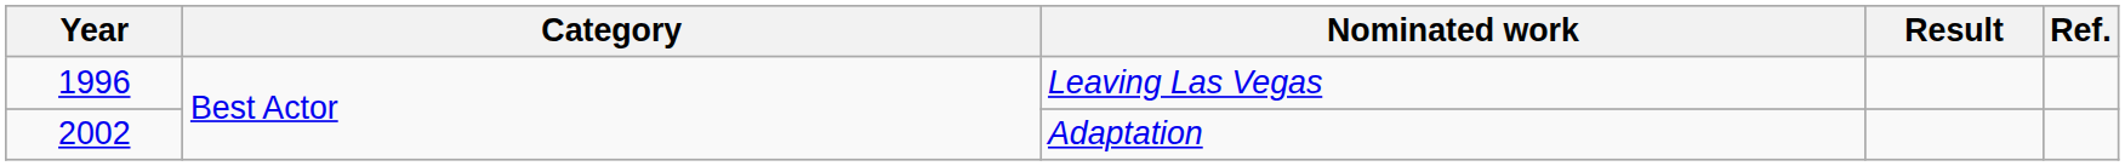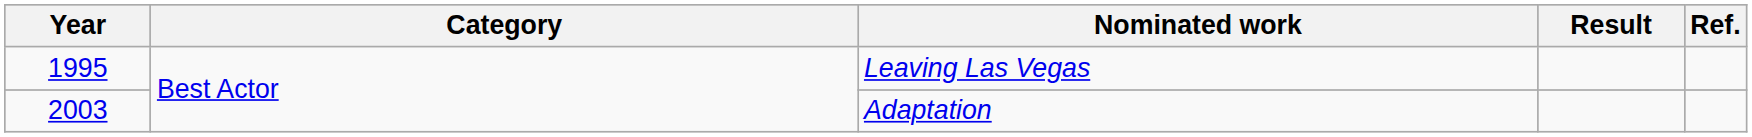Leaving Las Vegas | Year: 1996 -> 1995
Adaptation | Year: 2002 -> 2003
